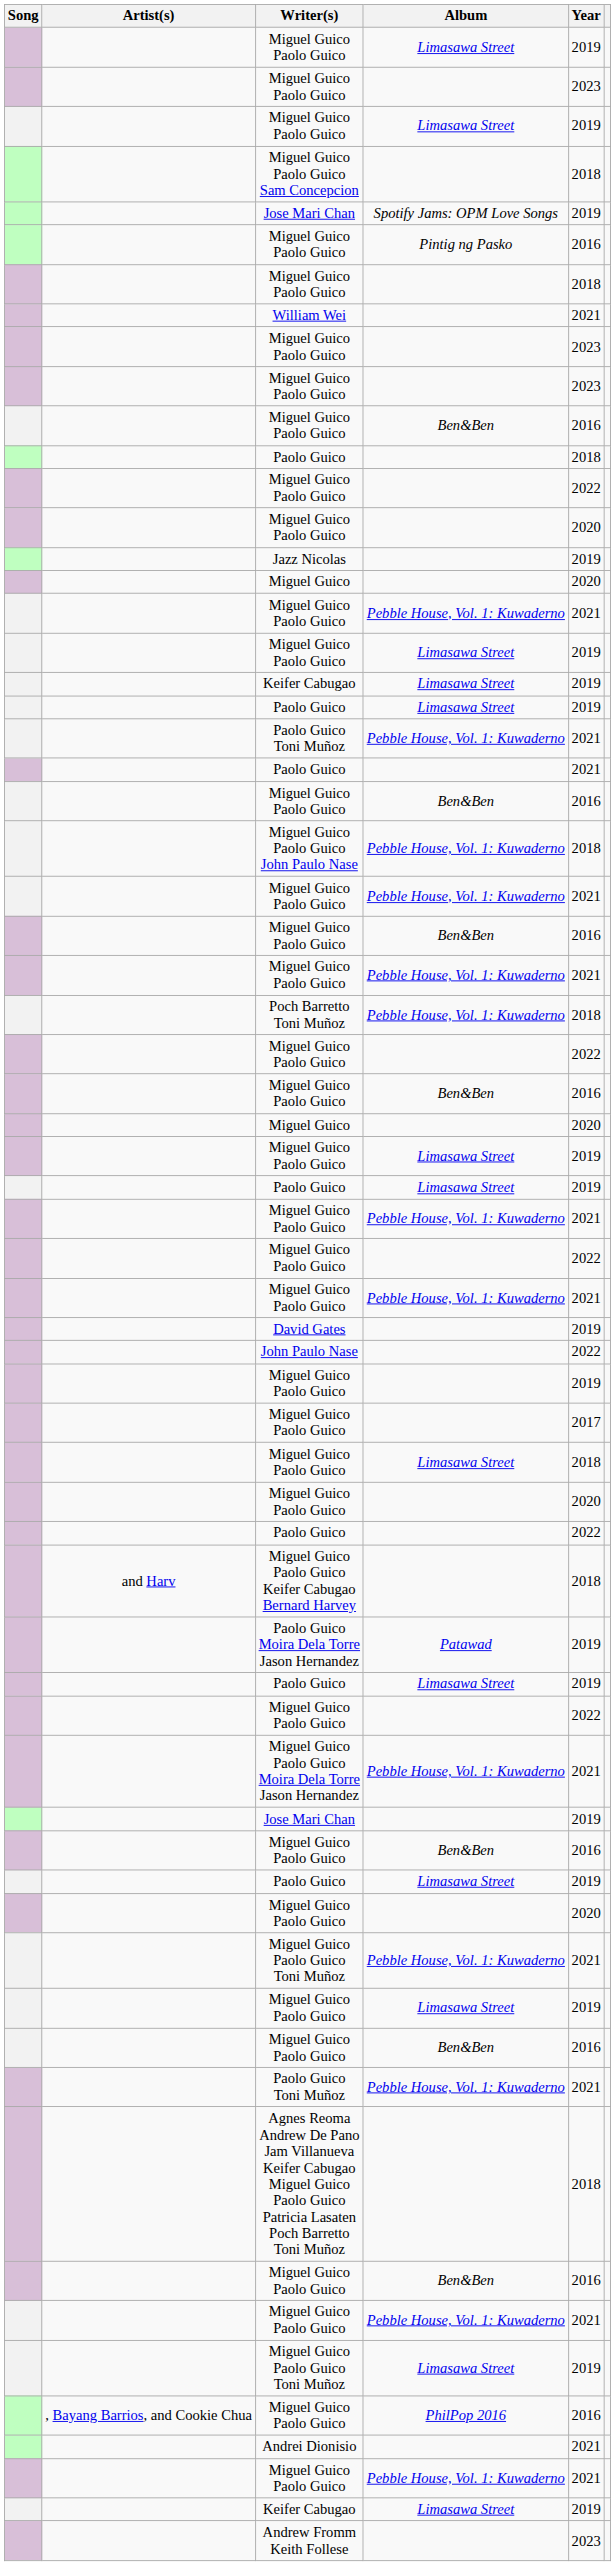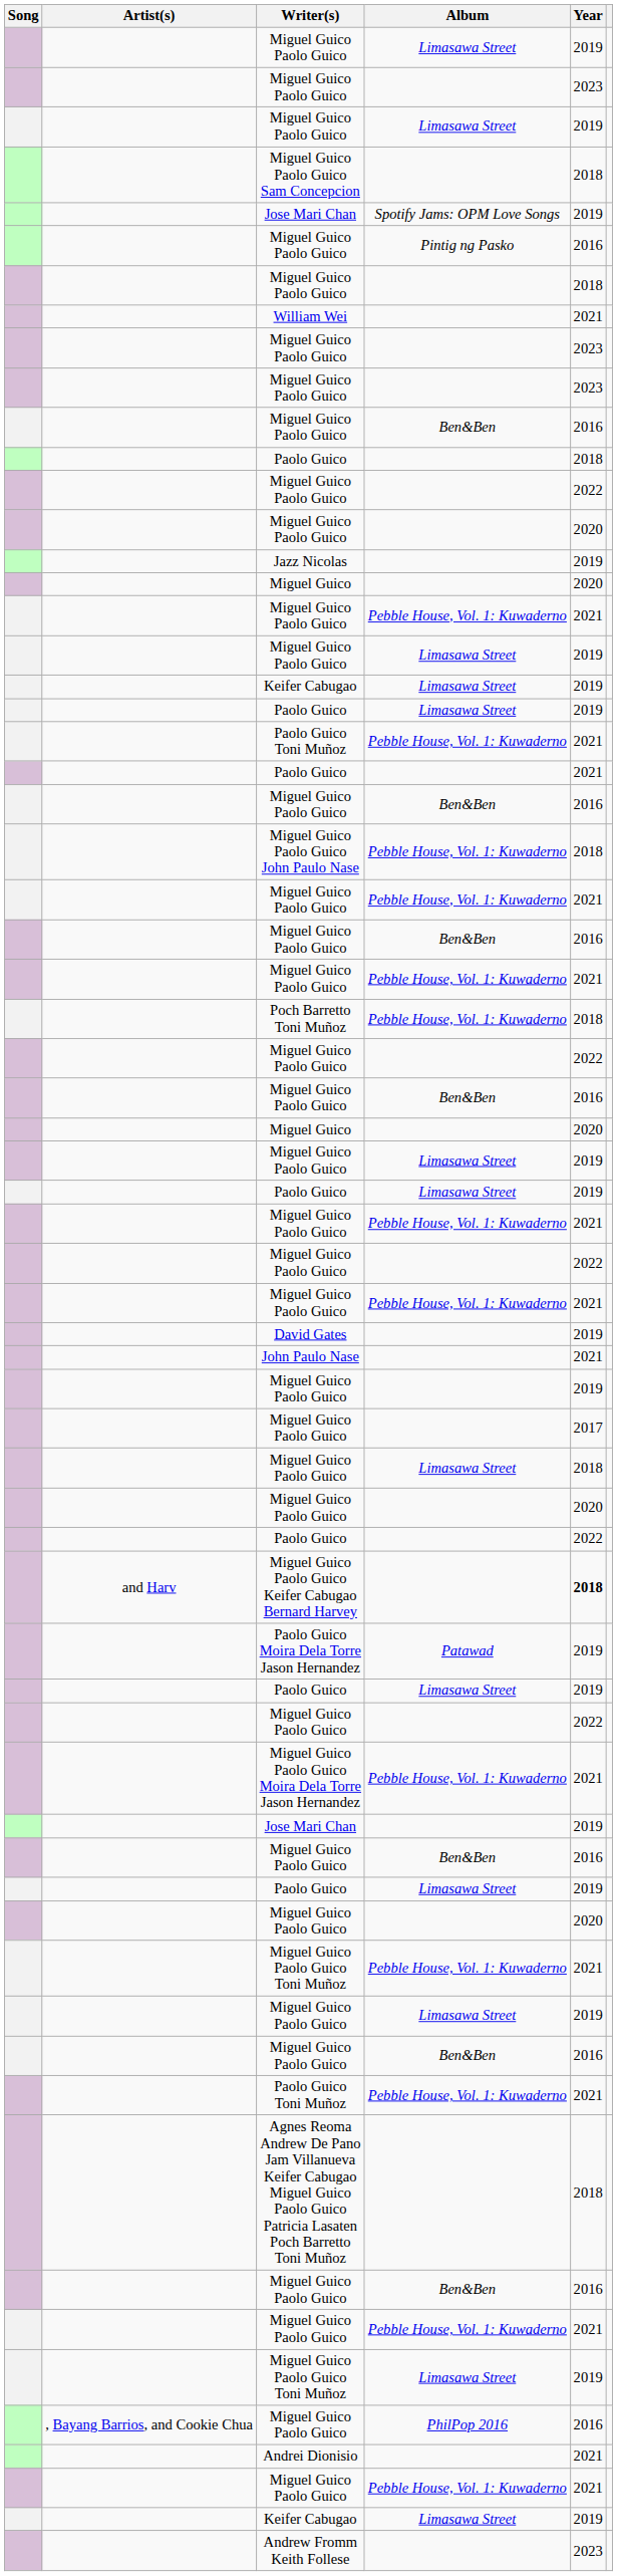John Paulo Nase | Year: 2022 -> 2021
Miguel Guico Paolo Guico Keifer Cabugao Bernard Harvey | Year: normal -> bold
